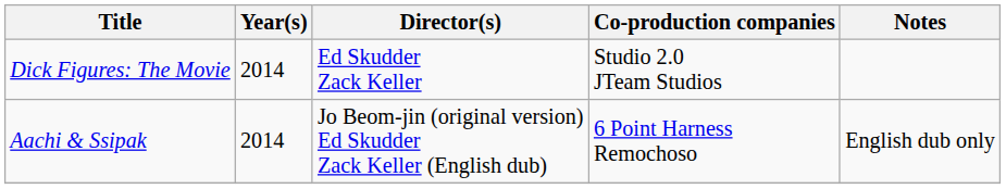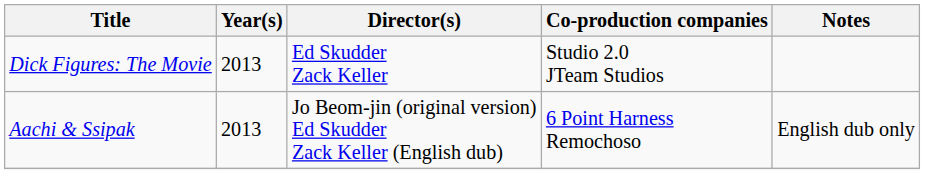Dick Figures: The Movie | Year(s): 2014 -> 2013
Aachi & Ssipak | Year(s): 2014 -> 2013
